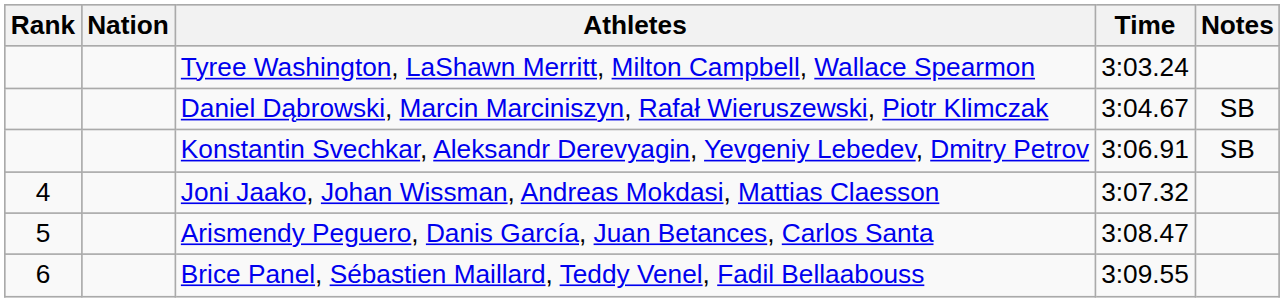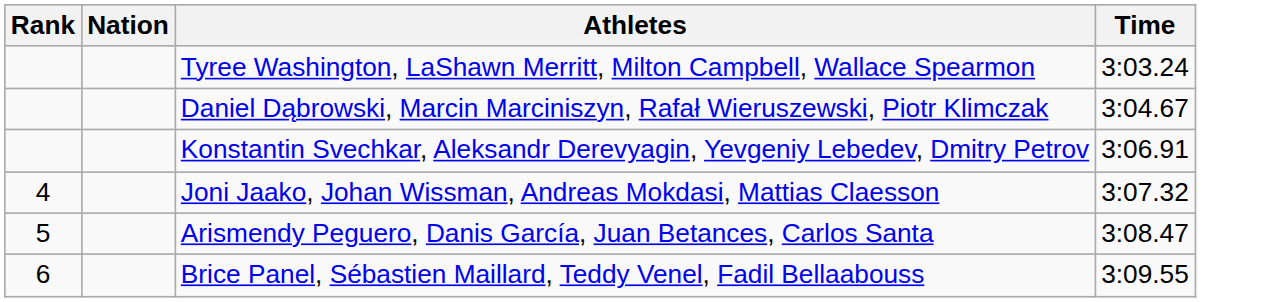- column: Notes | SB | SB
